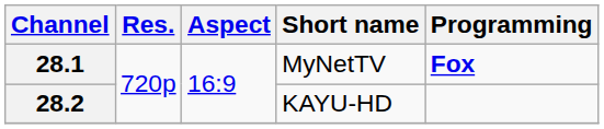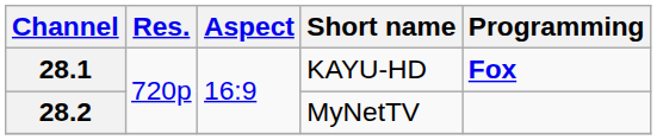28.1 | Short name: MyNetTV -> KAYU-HD
28.2 | Short name: KAYU-HD -> MyNetTV
